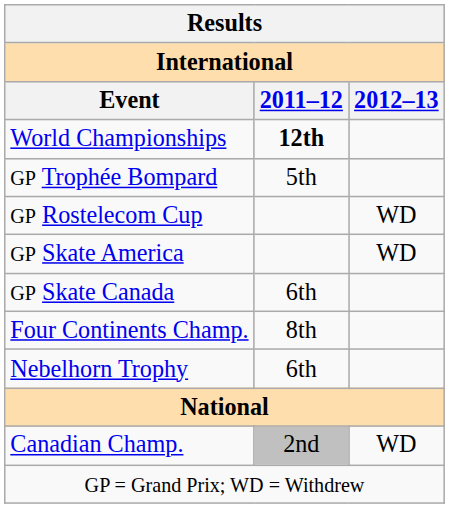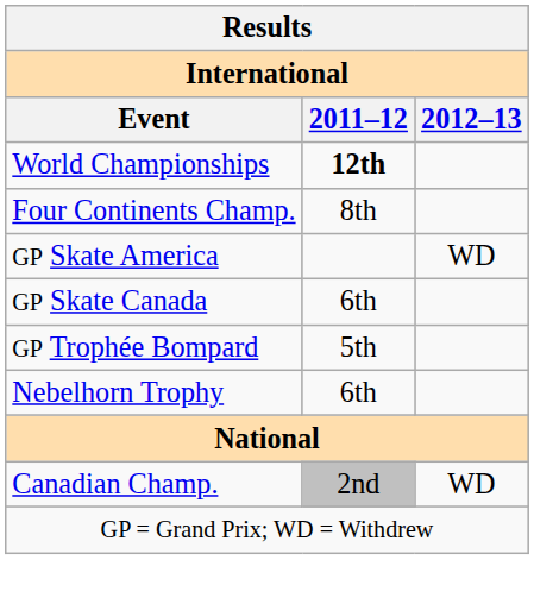rows swapped: Four Continents Champ. <-> GP Trophée Bompard
- row: GP Rostelecom Cup | WD
